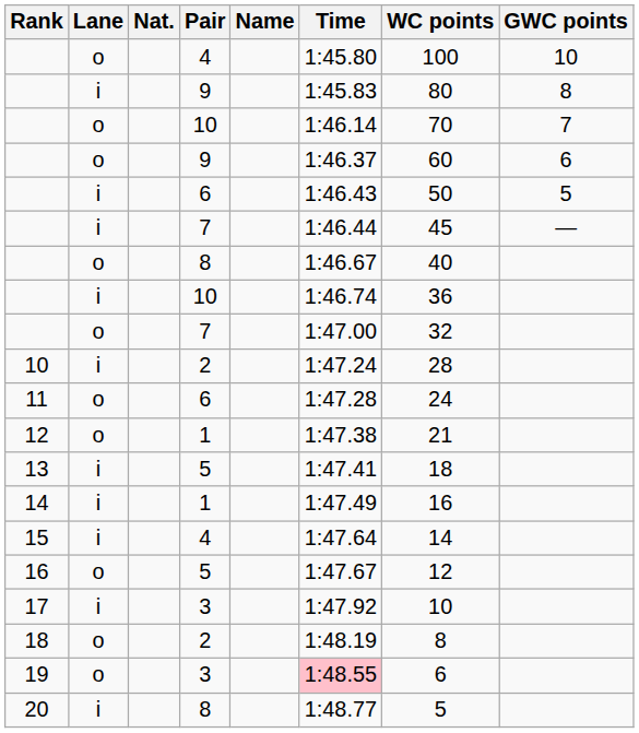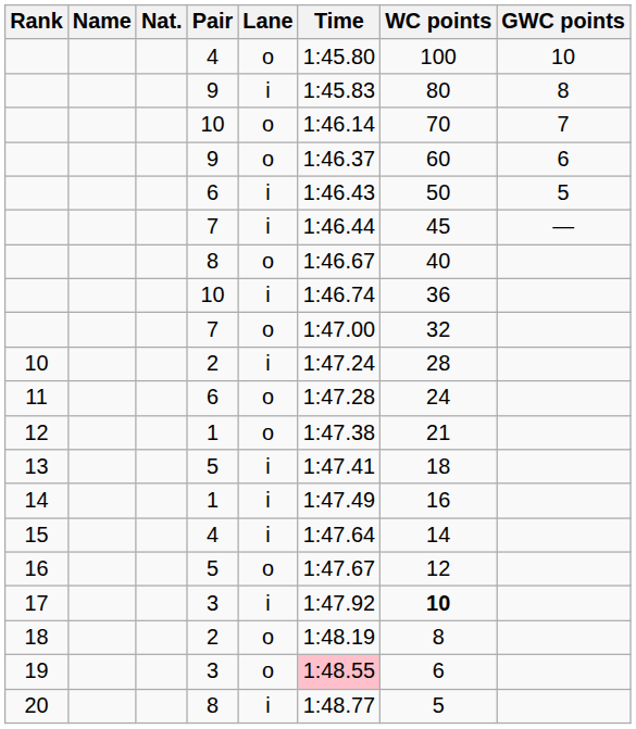columns swapped: Name <-> Lane
17 | WC points: normal -> bold
